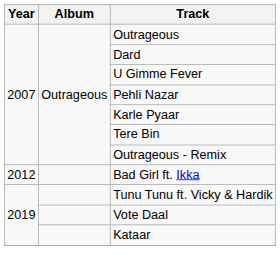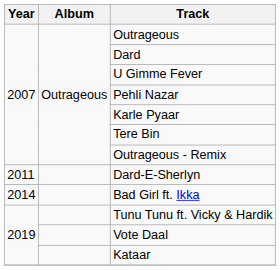+ row: 2011 | Dard-E-Sherlyn
Bad Girl ft. Ikka | Year: 2012 -> 2014
